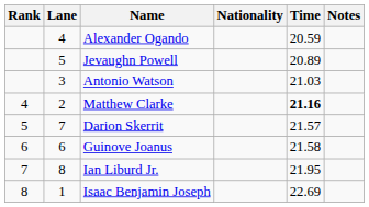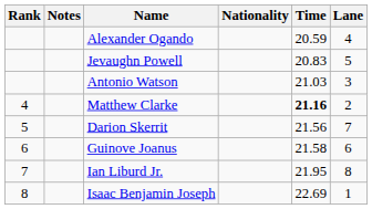columns swapped: Lane <-> Notes
Jevaughn Powell | Time: 20.89 -> 20.83
Darion Skerrit | Time: 21.57 -> 21.56
